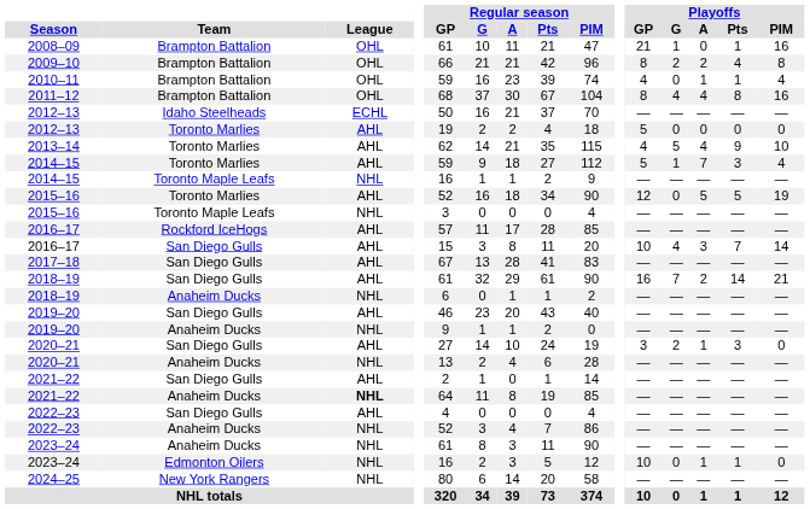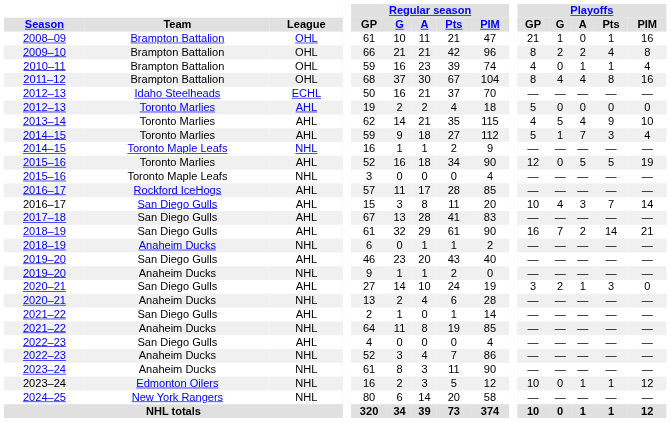2021–22 / Anaheim Ducks | League: bold -> normal
2023–24 / Edmonton Oilers | Playoffs / PIM: 0 -> 12
